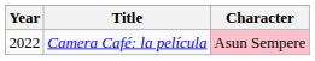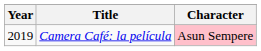Camera Café: la película | Year: 2022 -> 2019
